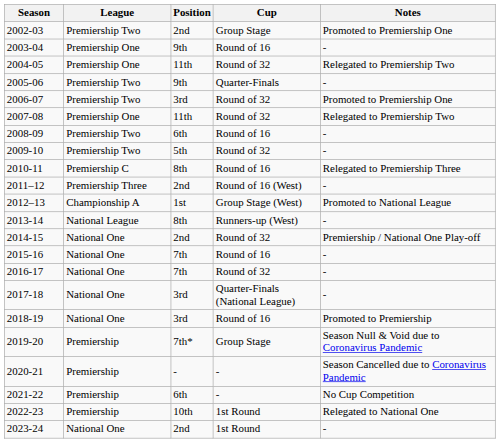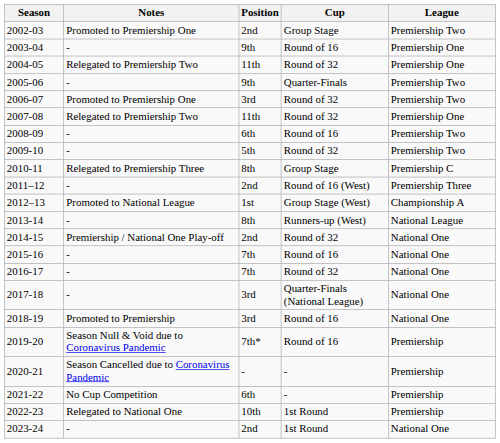columns swapped: League <-> Notes
2010-11 | Cup: Round of 16 -> Group Stage
2019-20 | Cup: Group Stage -> Round of 16
